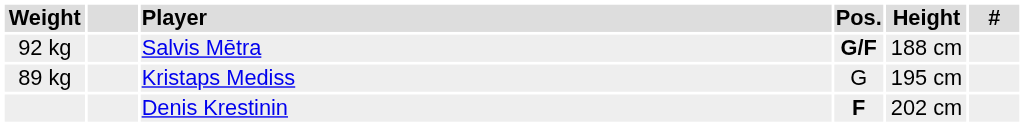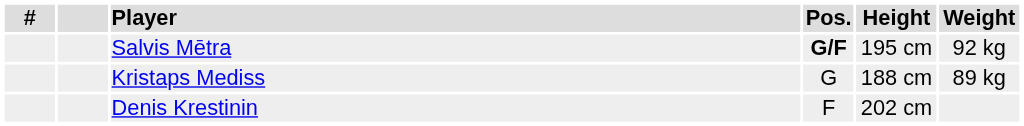columns swapped: # <-> Weight
Salvis Mētra | Height: 188 cm -> 195 cm
Kristaps Mediss | Height: 195 cm -> 188 cm
Denis Krestinin | Pos.: bold -> normal
